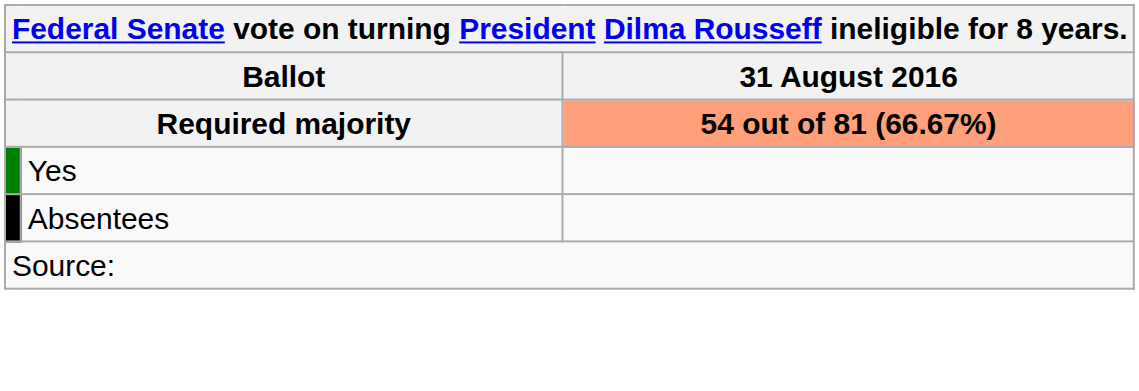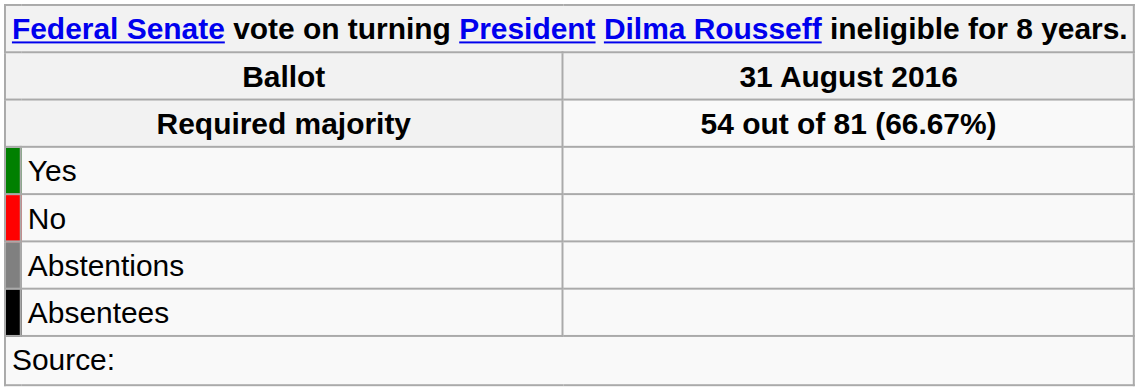Required majority | 31 August 2016: lightsalmon background -> no background
+ row: No
+ row: Abstentions
